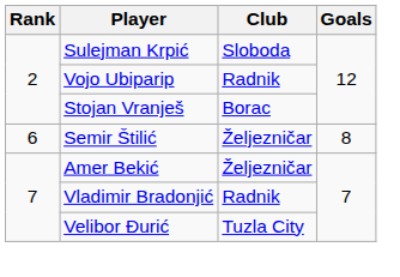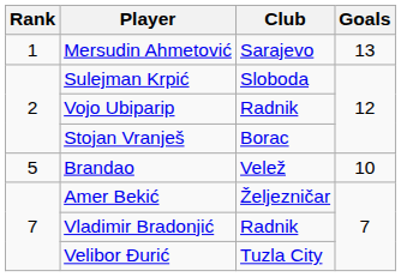+ row: 1 | Mersudin Ahmetović | Sarajevo | 13
+ row: 5 | Brandao | Velež | 10
- row: 6 | Semir Štilić | Željezničar | 8
